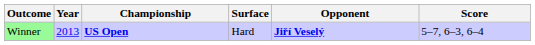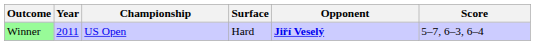Winner | Year: 2013 -> 2011
Winner | Championship: bold -> normal
